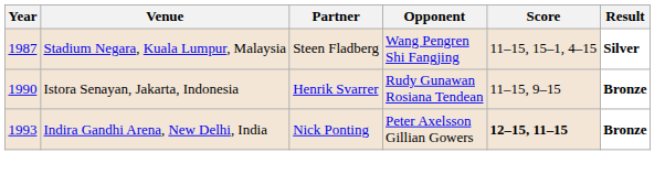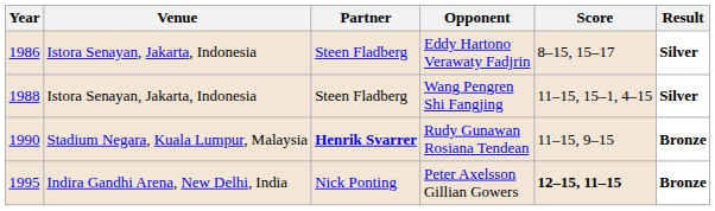+ row: 1986 | Istora Senayan, Jakarta, Indonesia | Steen Fladberg | Eddy Hartono Verawaty Fadjrin | 8–15, 15–17 | Silver
Wang Pengren Shi Fangjing | Year: 1987 -> 1988
Wang Pengren Shi Fangjing | Venue: Stadium Negara, Kuala Lumpur, Malaysia -> Istora Senayan, Jakarta, Indonesia
Rudy Gunawan Rosiana Tendean | Venue: Istora Senayan, Jakarta, Indonesia -> Stadium Negara, Kuala Lumpur, Malaysia
Rudy Gunawan Rosiana Tendean | Partner: normal -> bold
Peter Axelsson Gillian Gowers | Year: 1993 -> 1995
